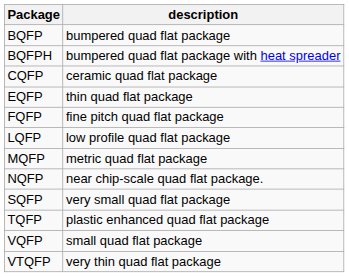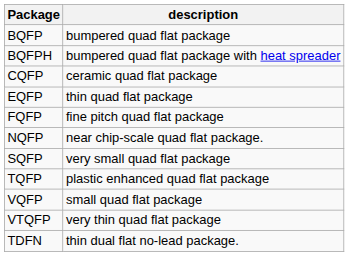- row: LQFP | low profile quad flat package
- row: MQFP | metric quad flat package
+ row: TDFN | thin dual flat no-lead package.
